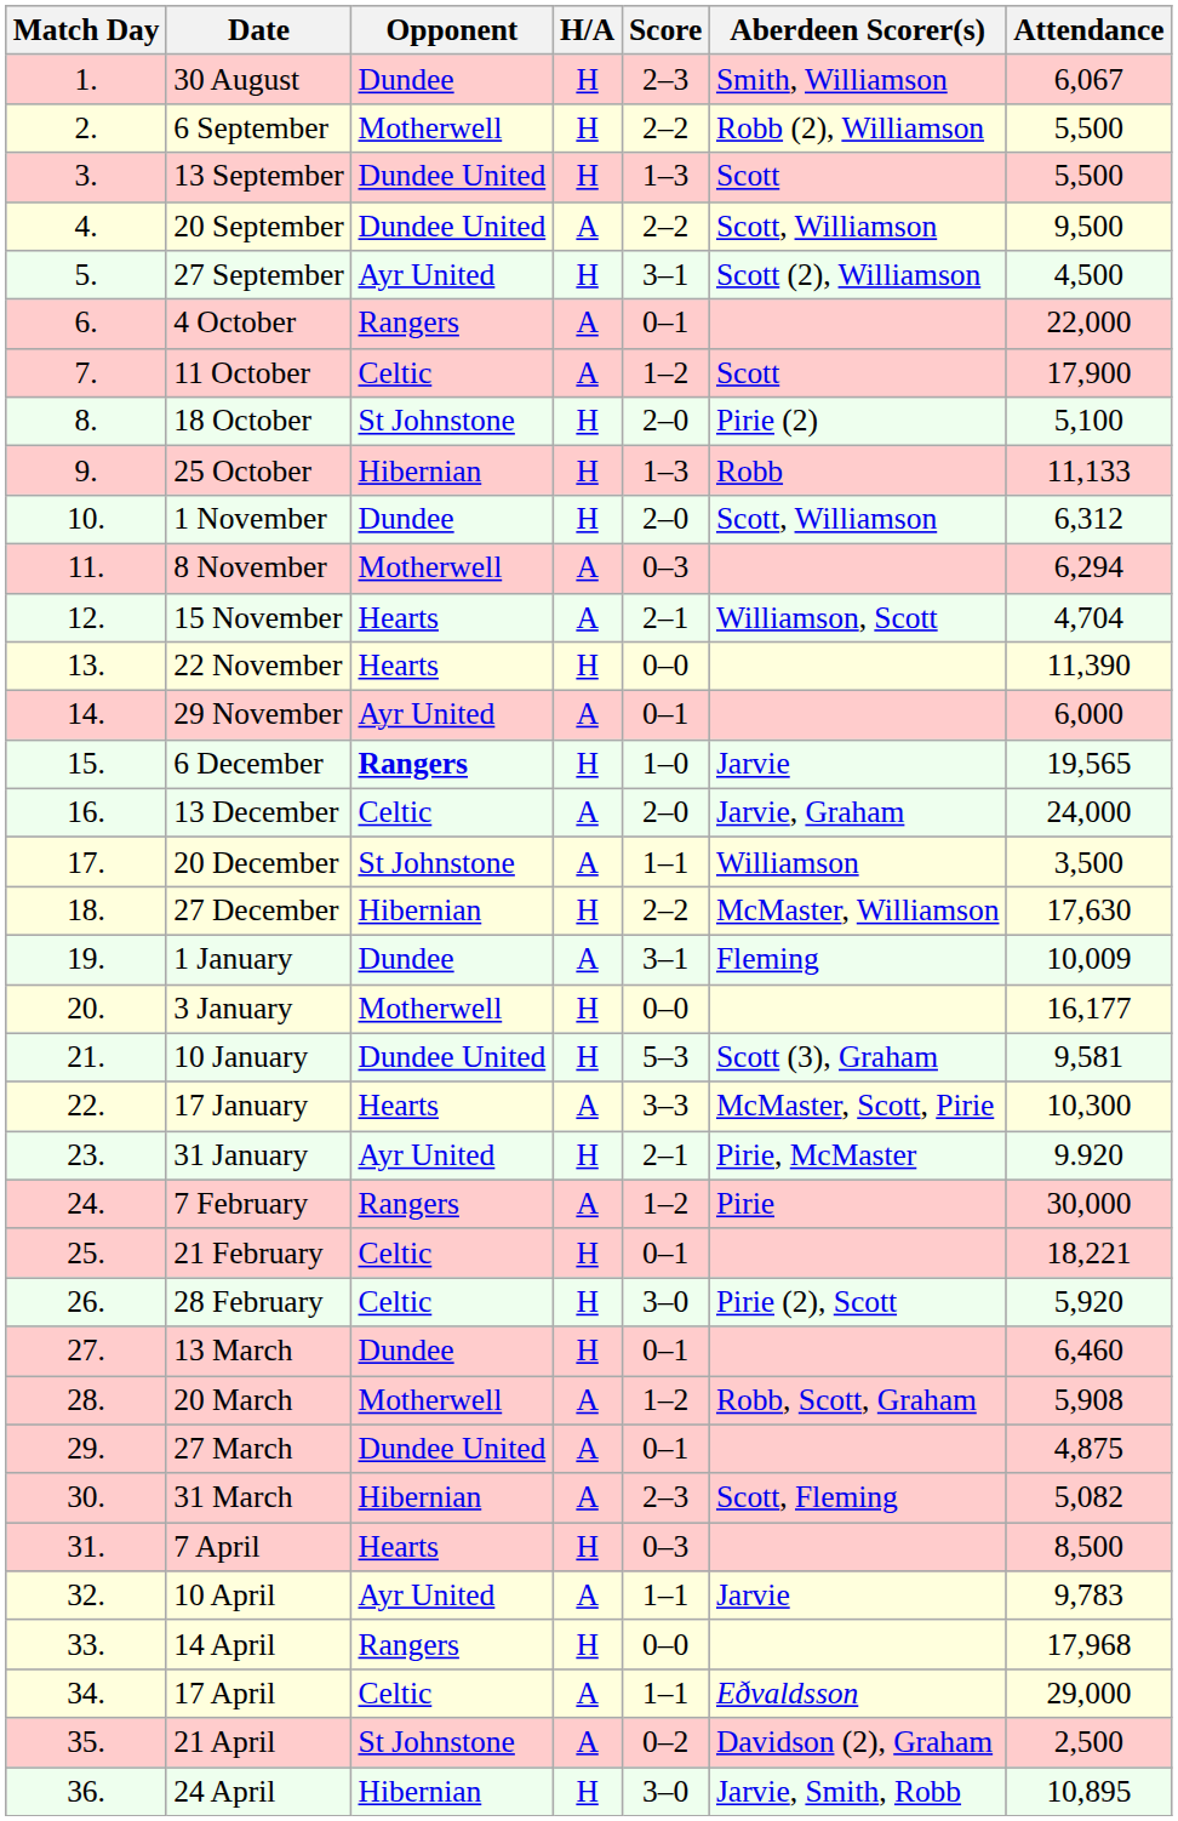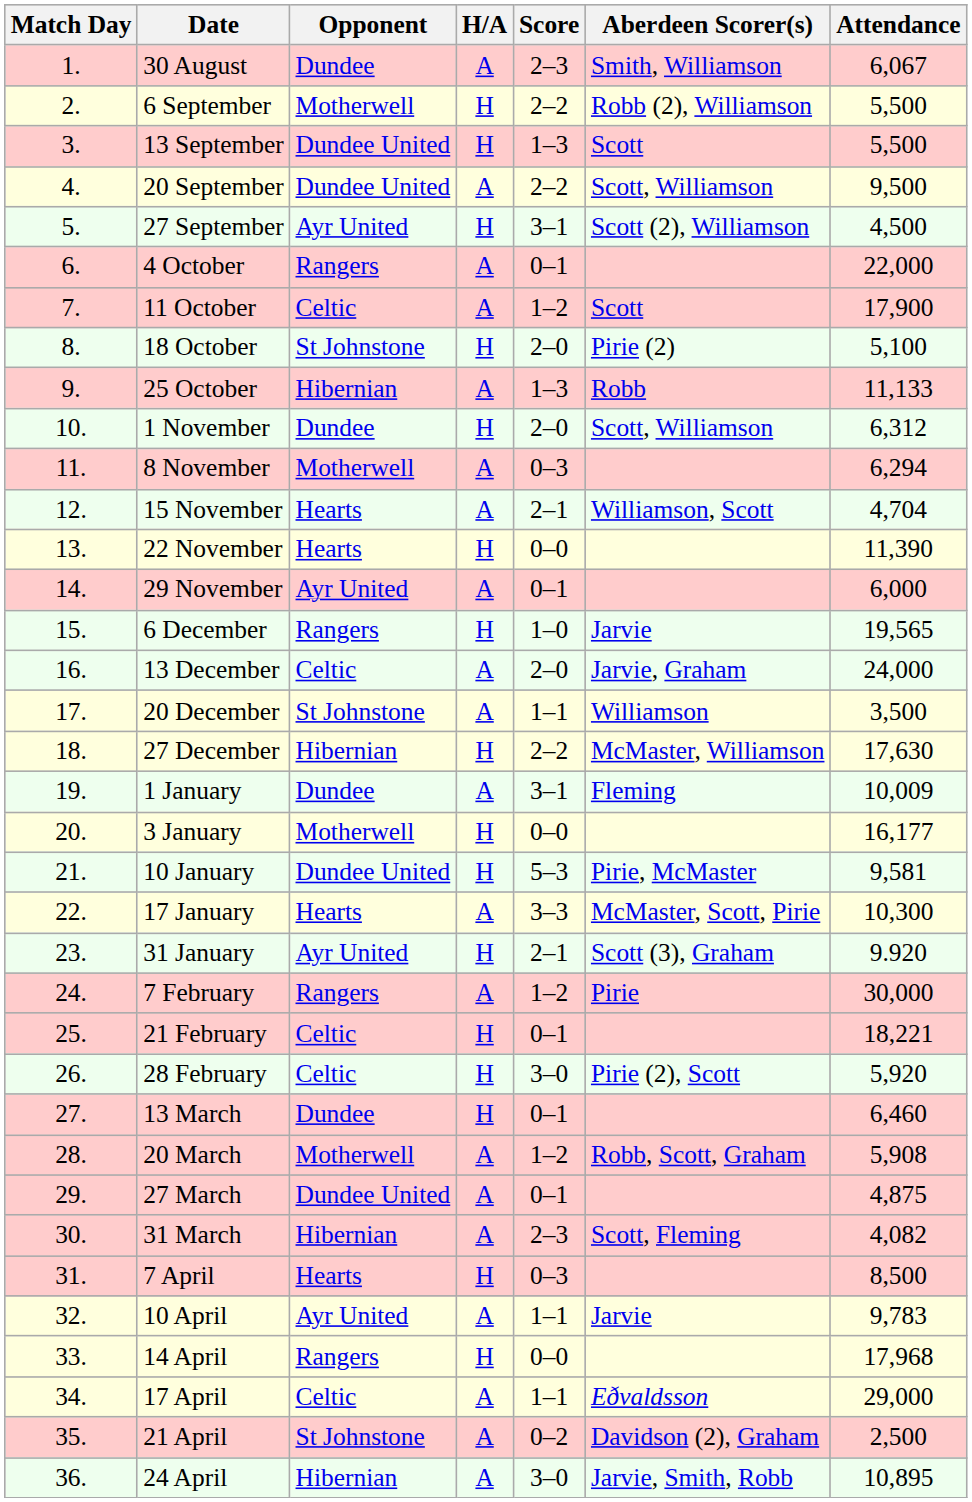30 August | H/A: H -> A
25 October | H/A: H -> A
6 December | Opponent: bold -> normal
10 January | Aberdeen Scorer(s): Scott (3), Graham -> Pirie, McMaster
31 January | Aberdeen Scorer(s): Pirie, McMaster -> Scott (3), Graham
31 March | Attendance: 5,082 -> 4,082
24 April | H/A: H -> A
